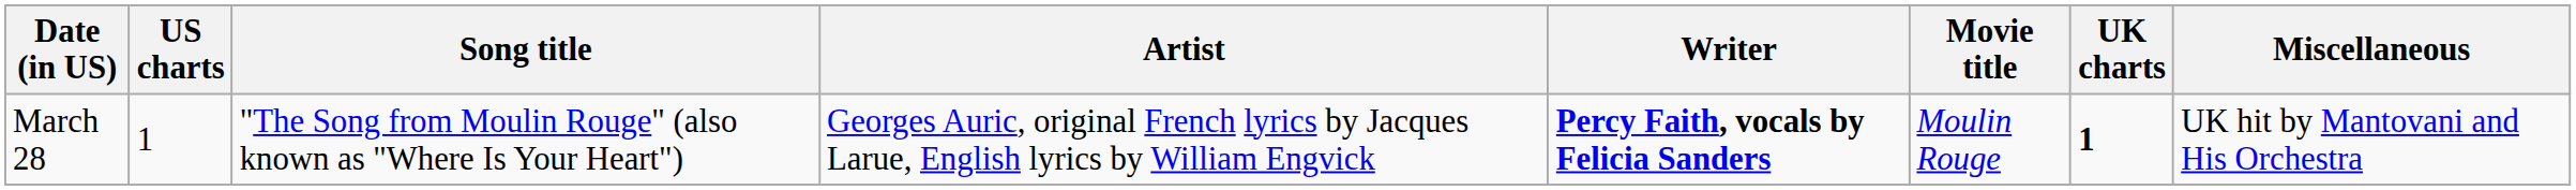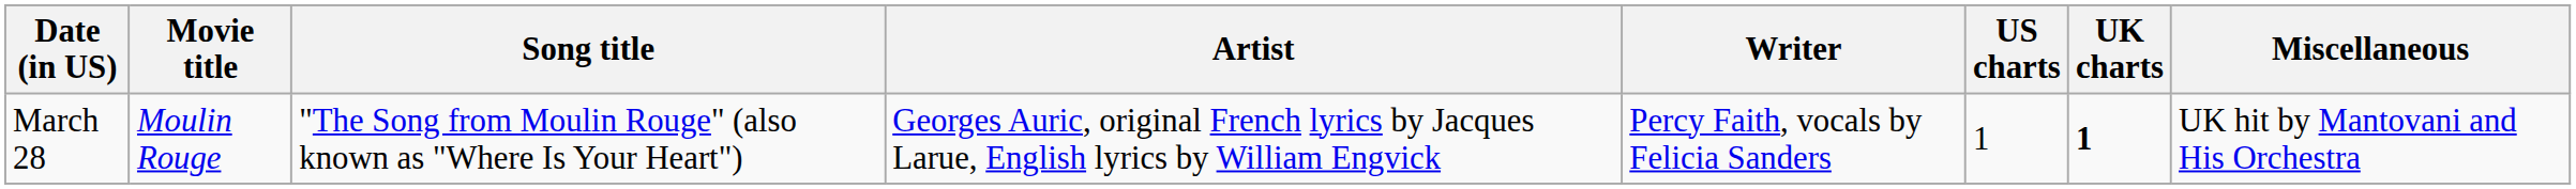columns swapped: Movie title <-> US charts
March 28 | Writer: bold -> normal
